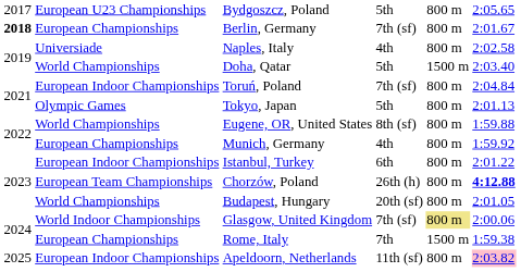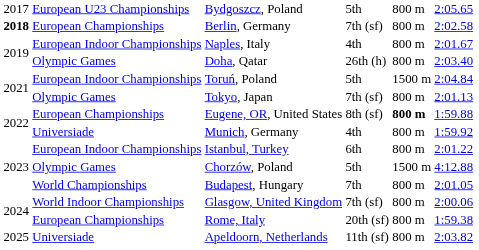Berlin, Germany | column 6: 2:01.67 -> 2:02.58
Naples, Italy | column 2: Universiade -> European Indoor Championships
Naples, Italy | column 6: 2:02.58 -> 2:01.67
Doha, Qatar | column 2: World Championships -> Olympic Games
Doha, Qatar | column 4: 5th -> 26th (h)
Doha, Qatar | column 5: 1500 m -> 800 m
Toruń, Poland | column 4: 7th (sf) -> 5th
Toruń, Poland | column 5: 800 m -> 1500 m
Tokyo, Japan | column 4: 5th -> 7th (sf)
Eugene, OR, United States | column 2: World Championships -> European Championships
Eugene, OR, United States | column 5: normal -> bold
Munich, Germany | column 2: European Championships -> Universiade
Chorzów, Poland | column 2: European Team Championships -> Olympic Games
Chorzów, Poland | column 4: 26th (h) -> 5th
Chorzów, Poland | column 5: 800 m -> 1500 m
Chorzów, Poland | column 6: bold -> normal
Budapest, Hungary | column 4: 20th (sf) -> 7th
Glasgow, United Kingdom | column 5: khaki background -> no background
Rome, Italy | column 4: 7th -> 20th (sf)
Rome, Italy | column 5: 1500 m -> 800 m
Apeldoorn, Netherlands | column 2: European Indoor Championships -> Universiade
Apeldoorn, Netherlands | column 6: pink background -> no background
